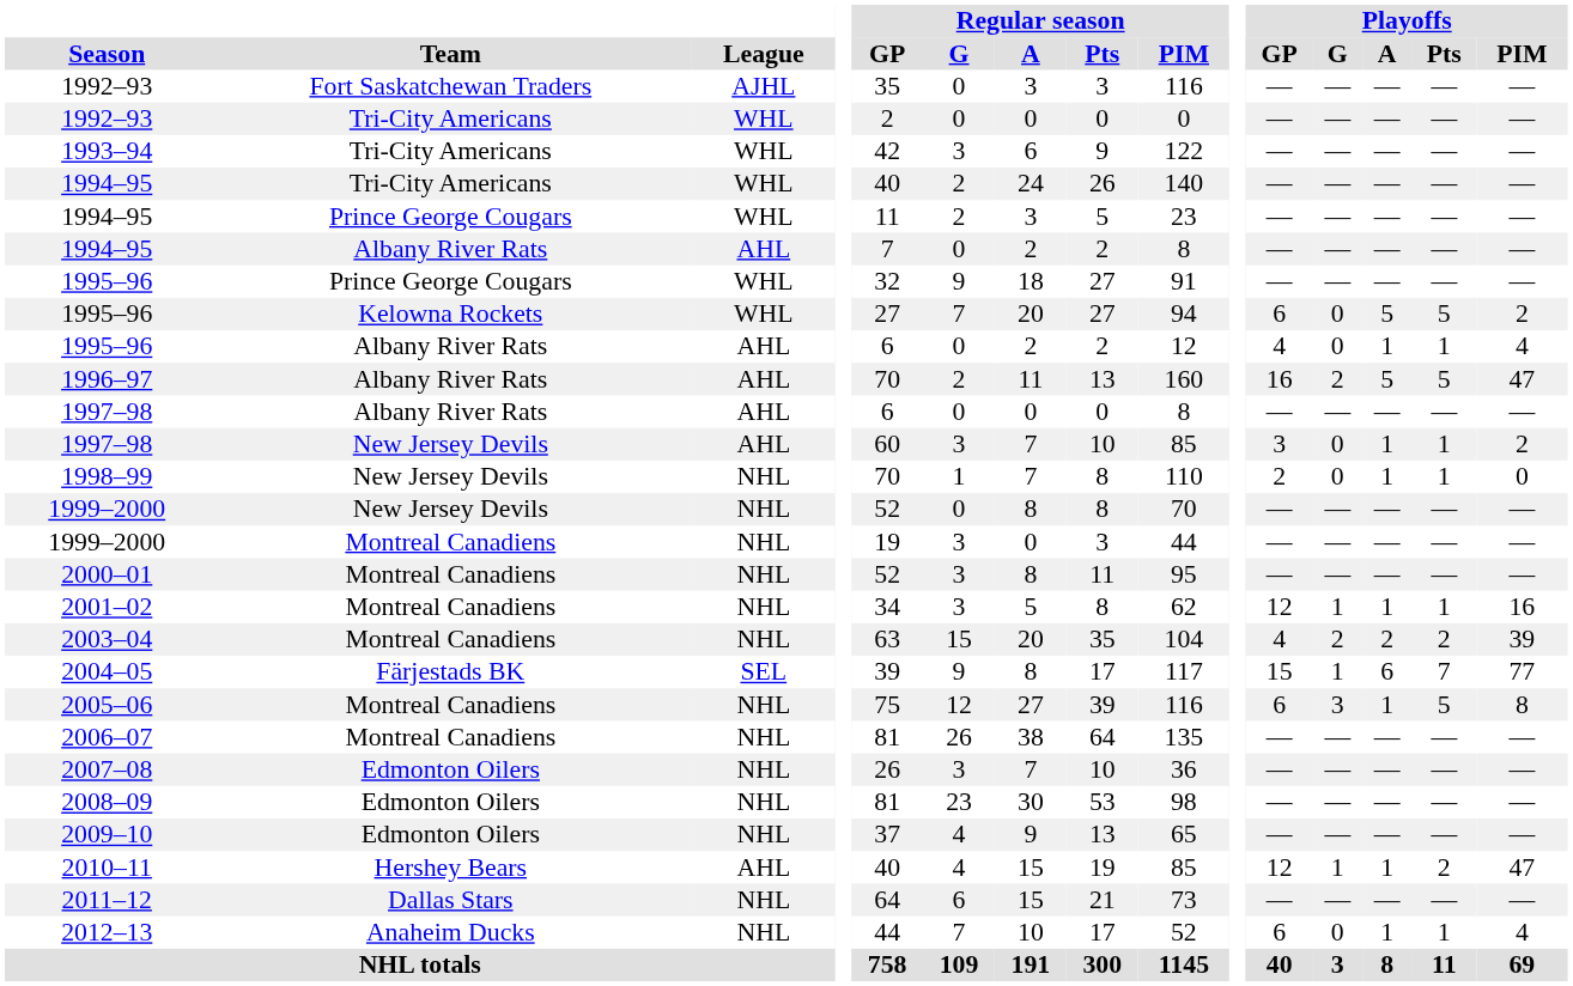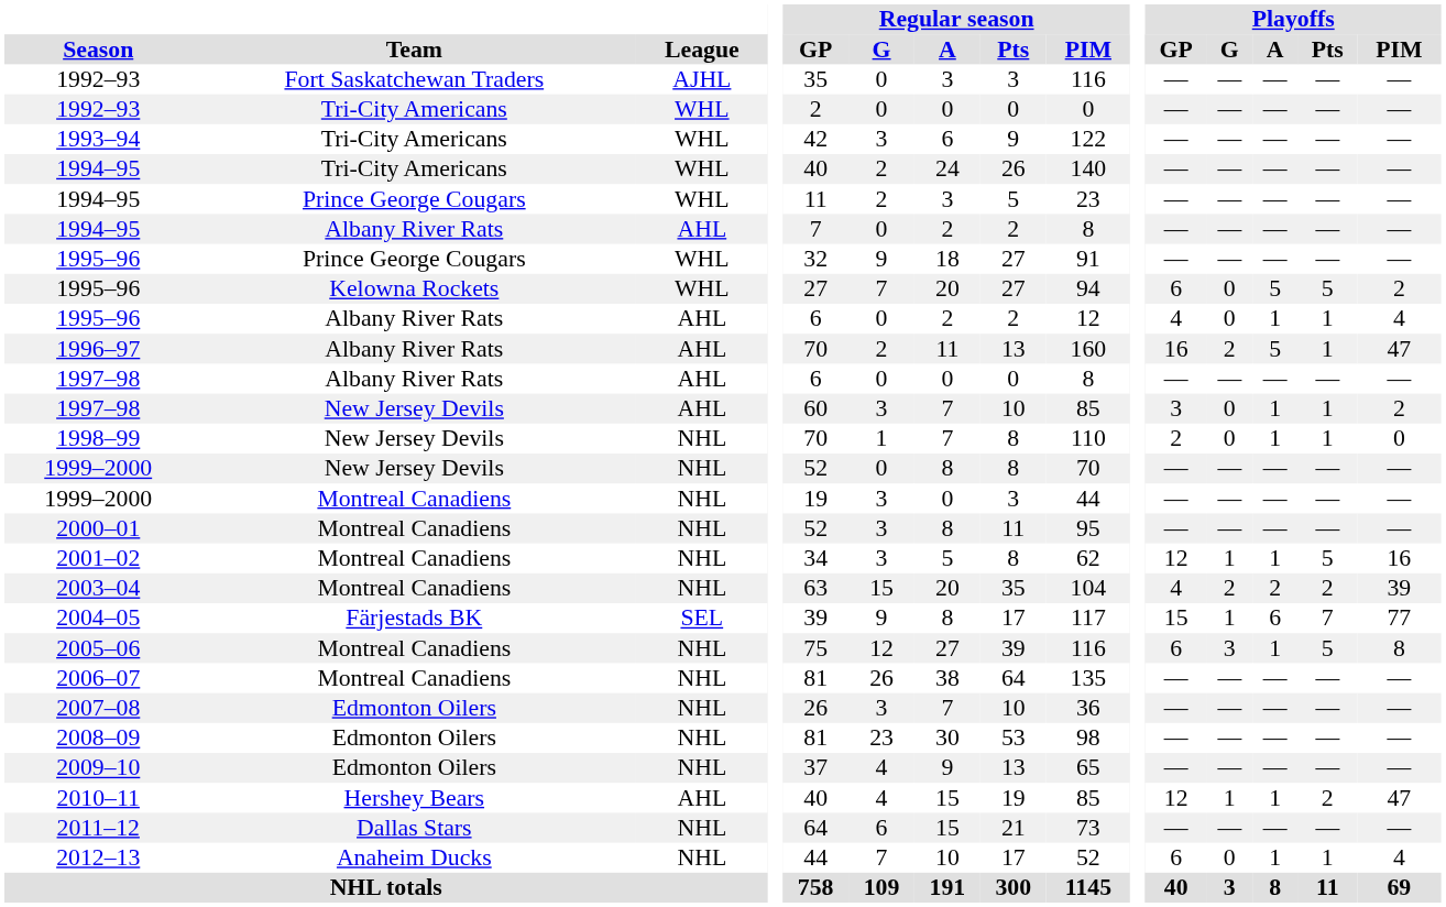1996–97 | Playoffs / Pts: 5 -> 1
2001–02 | Playoffs / Pts: 1 -> 5
